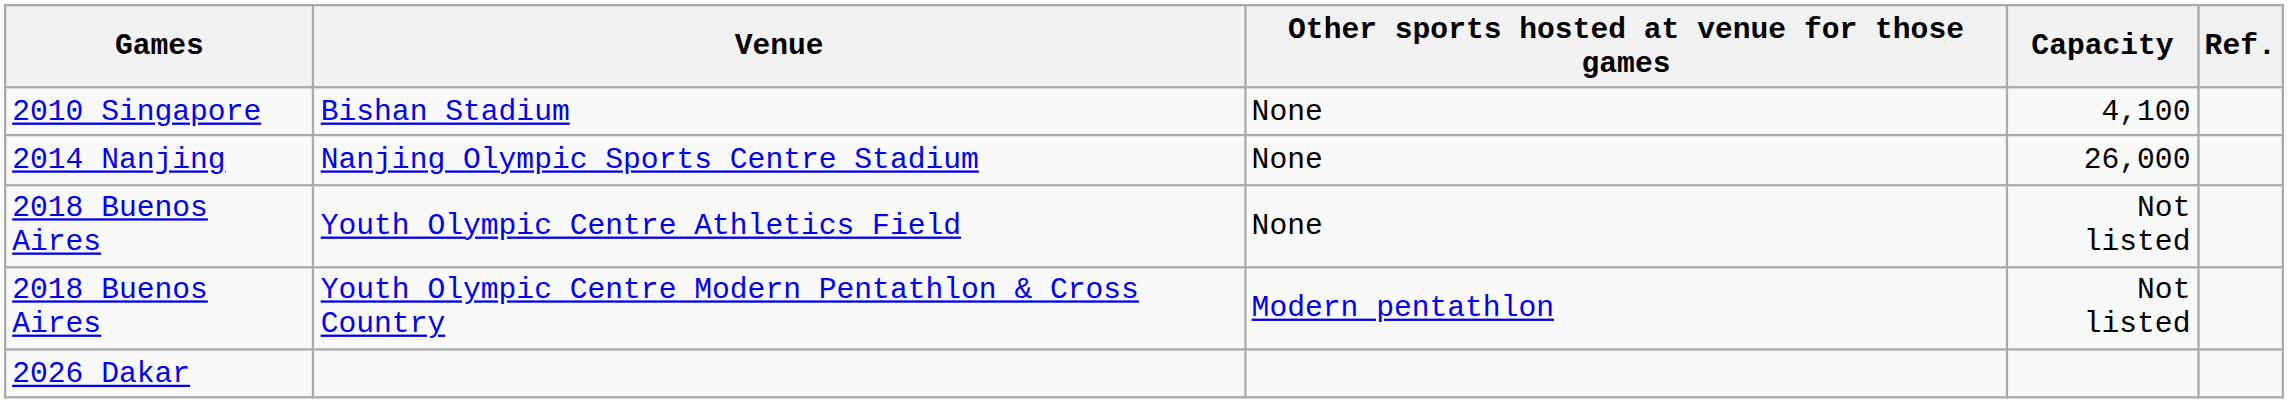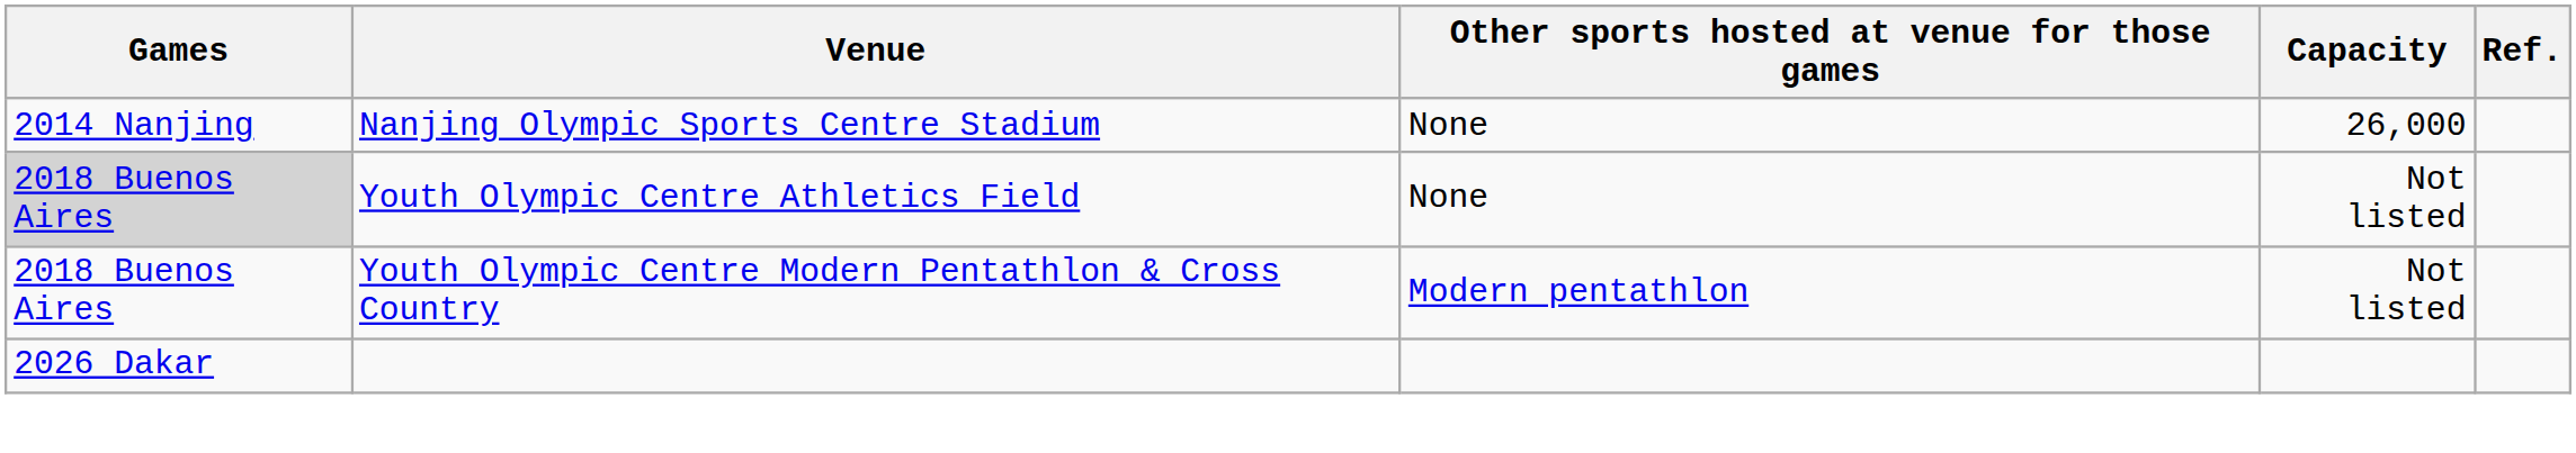- row: 2010 Singapore | Bishan Stadium | None | 4,100
Youth Olympic Centre Athletics Field | Games: no background -> lightgrey background
